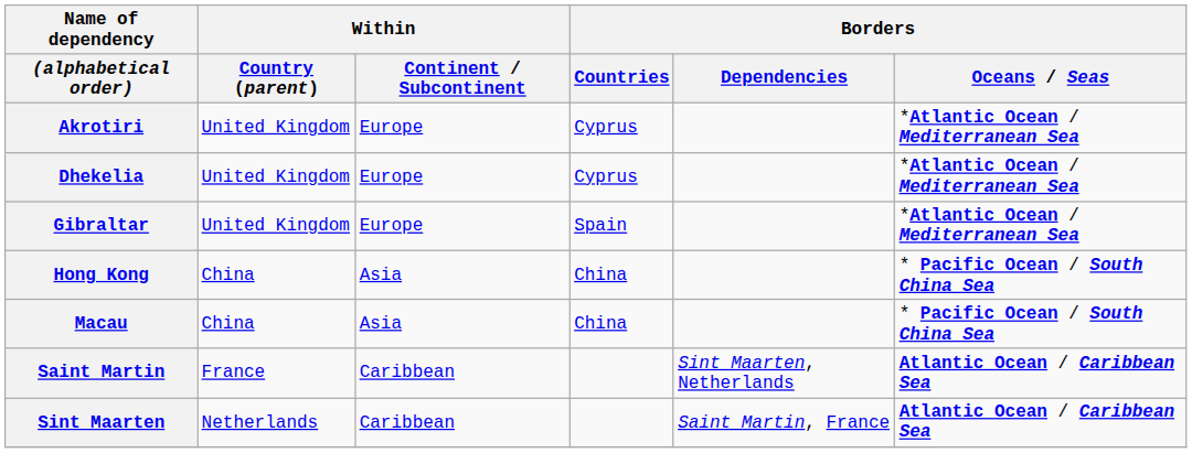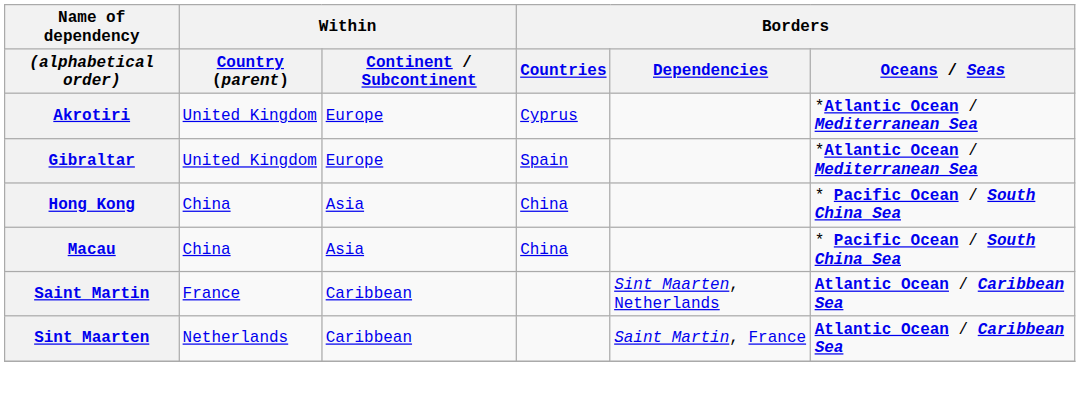- row: Dhekelia | United Kingdom | Europe | Cyprus | *Atlantic Ocean / Mediterranean Sea
